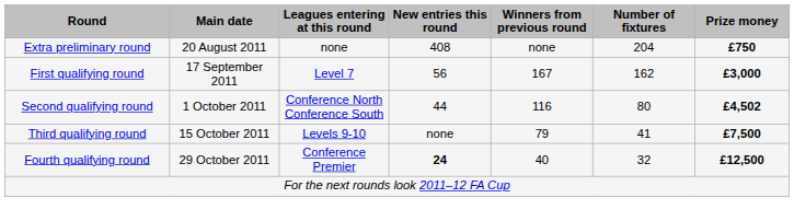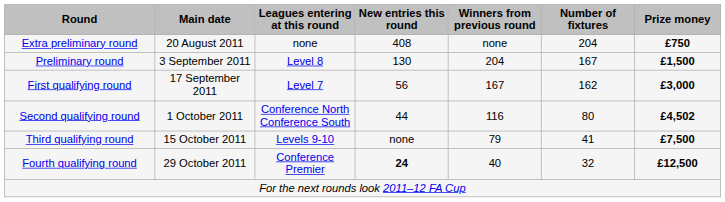+ row: Preliminary round | 3 September 2011 | Level 8 | 130 | 204 | 167 | £1,500
